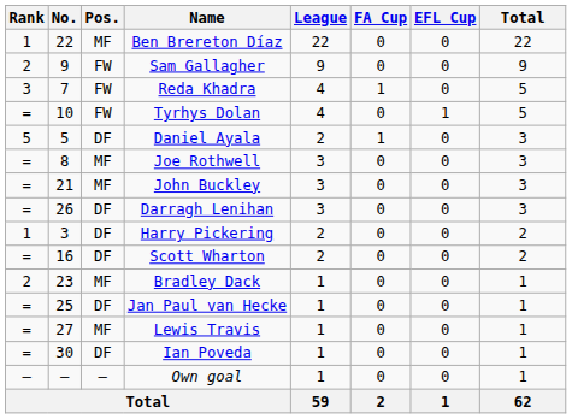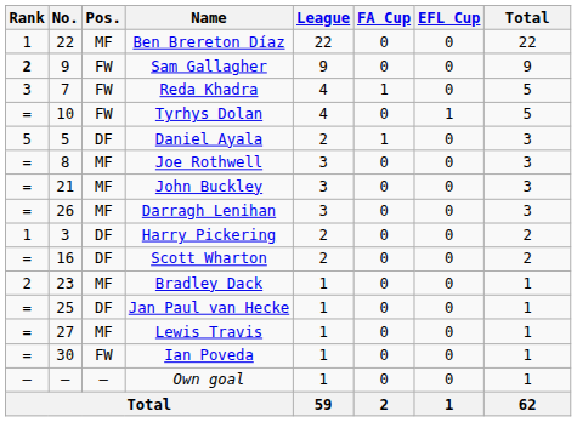Sam Gallagher | Rank: normal -> bold
Darragh Lenihan | Pos.: DF -> MF
Ian Poveda | Pos.: DF -> FW
